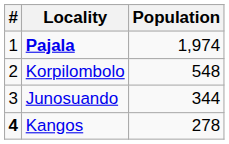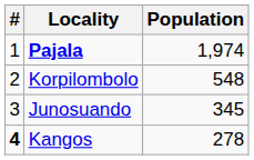Junosuando | Population: 344 -> 345
